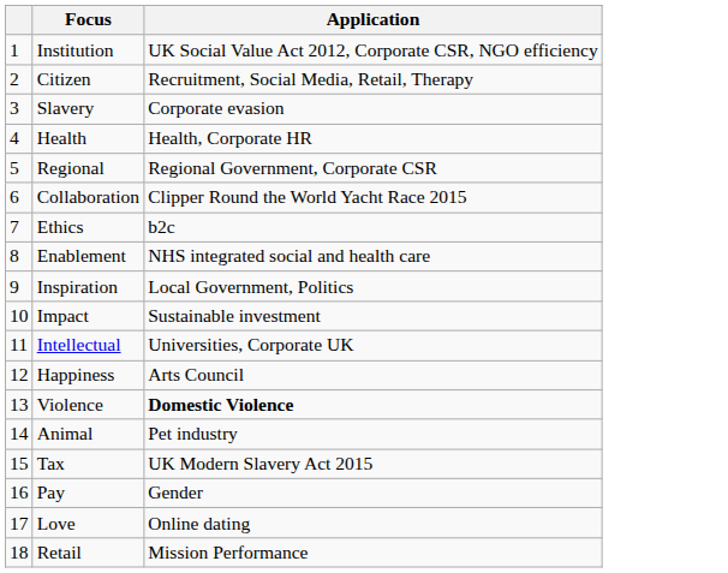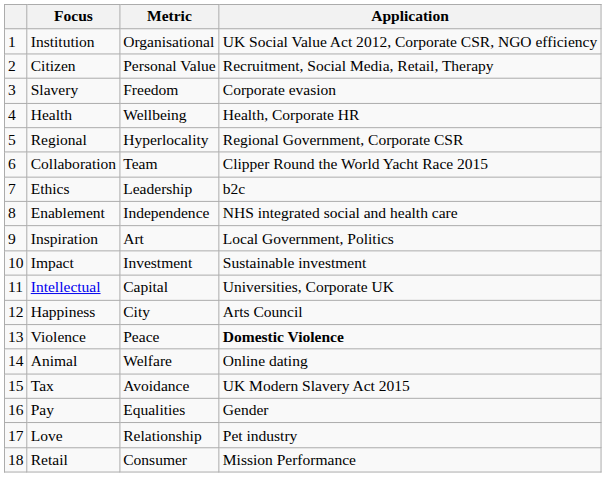+ column: Metric | Organisational | Personal Value | Freedom | Wellbeing | Hyperlocality | Team | Leadership | Independence | Art | Investment | Capital | City | Peace | Welfare | Avoidance | Equalities | Relationship | Consumer
Animal | Application: Pet industry -> Online dating
Love | Application: Online dating -> Pet industry
